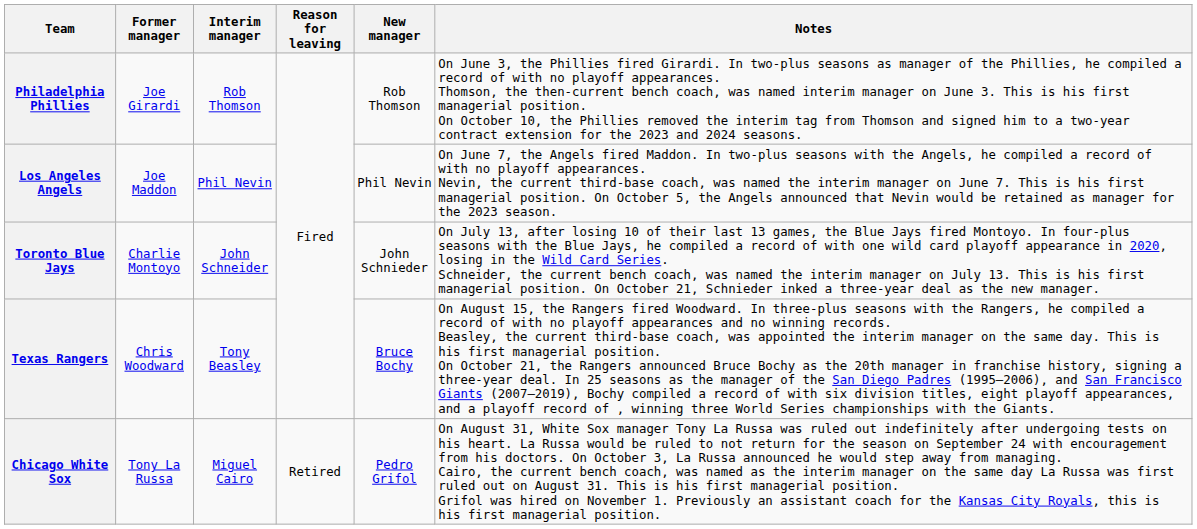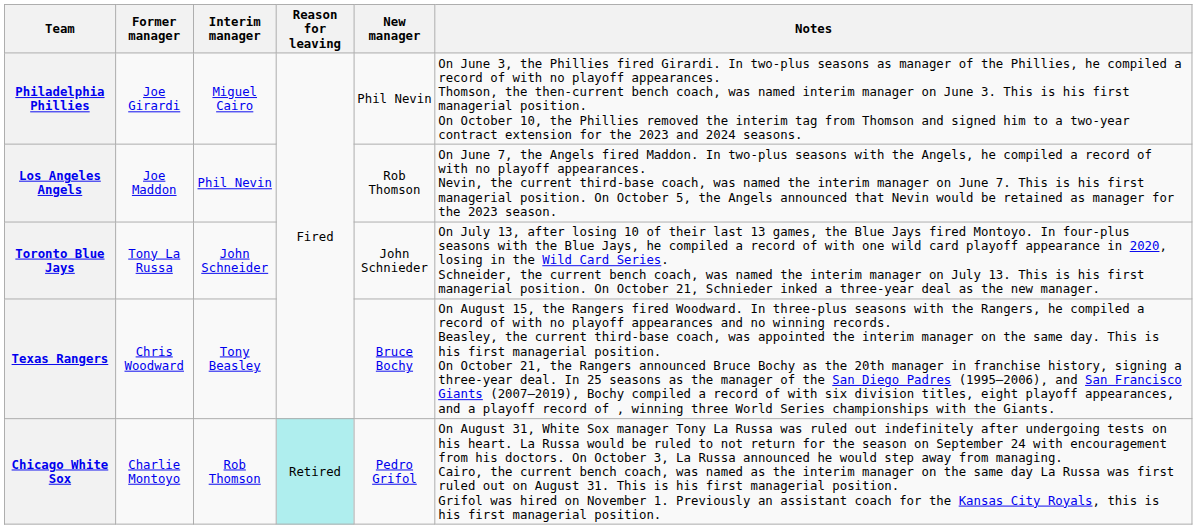Philadelphia Phillies | Interim manager: Rob Thomson -> Miguel Cairo
Philadelphia Phillies | New manager: Rob Thomson -> Phil Nevin
Los Angeles Angels | New manager: Phil Nevin -> Rob Thomson
Toronto Blue Jays | Former manager: Charlie Montoyo -> Tony La Russa
Chicago White Sox | Former manager: Tony La Russa -> Charlie Montoyo
Chicago White Sox | Interim manager: Miguel Cairo -> Rob Thomson
Chicago White Sox | Reason for leaving: no background -> paleturquoise background
